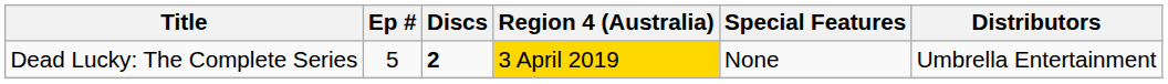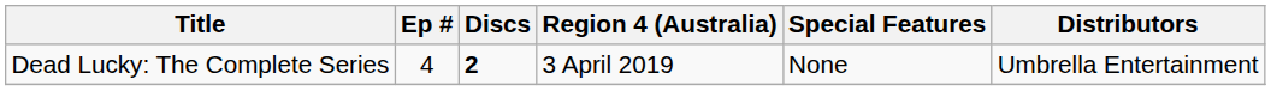Dead Lucky: The Complete Series | Ep #: 5 -> 4
Dead Lucky: The Complete Series | Region 4 (Australia): gold background -> no background
